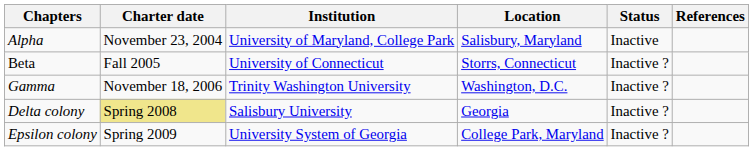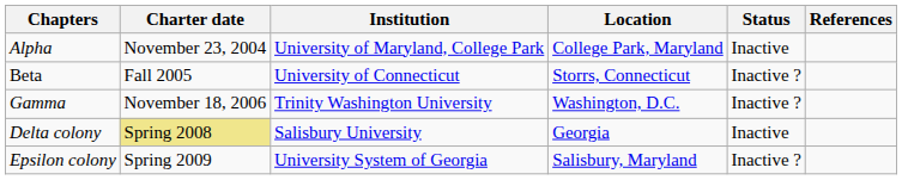Alpha | Location: Salisbury, Maryland -> College Park, Maryland
Delta colony | Status: Inactive ? -> Inactive
Epsilon colony | Location: College Park, Maryland -> Salisbury, Maryland
